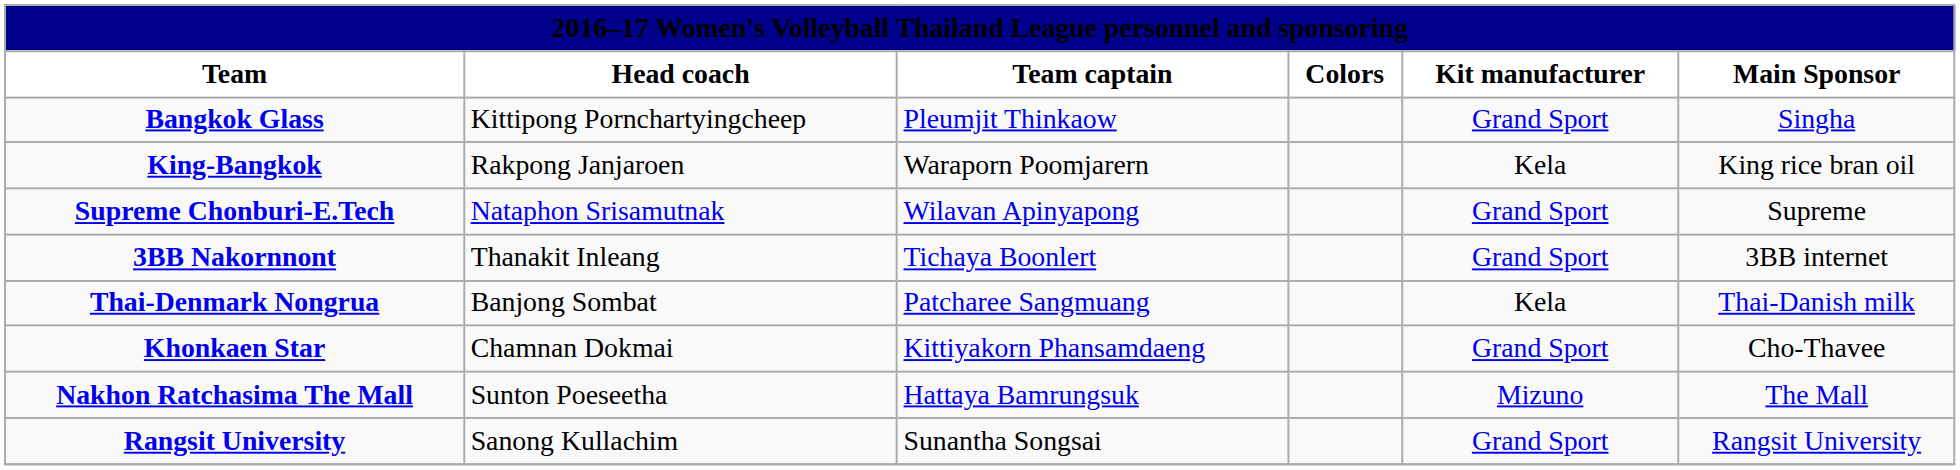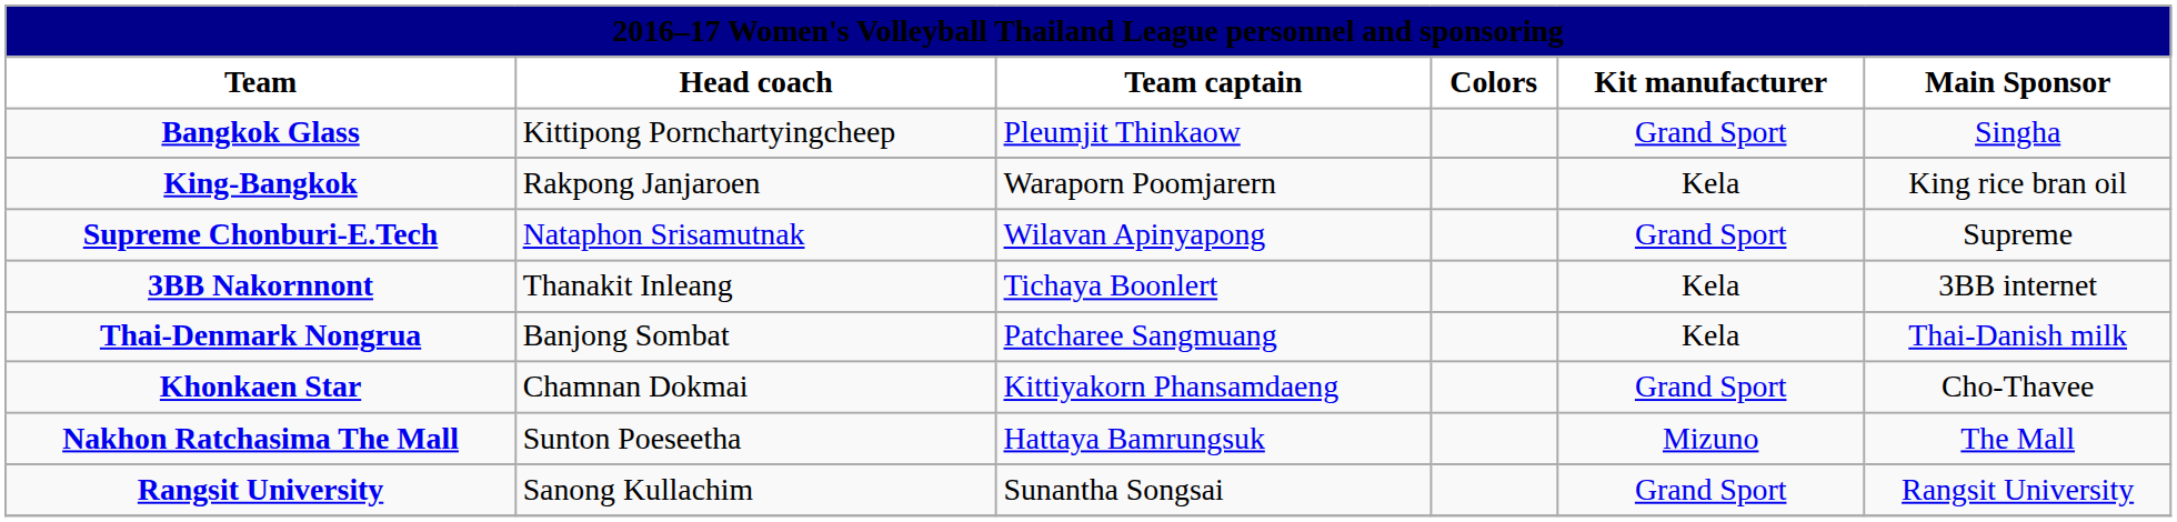3BB Nakornnont | Kit manufacturer: Grand Sport -> Kela
